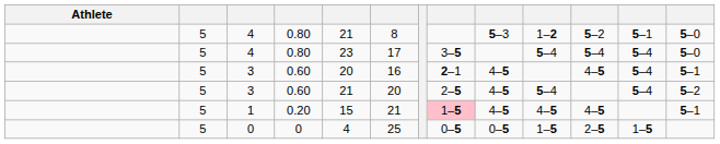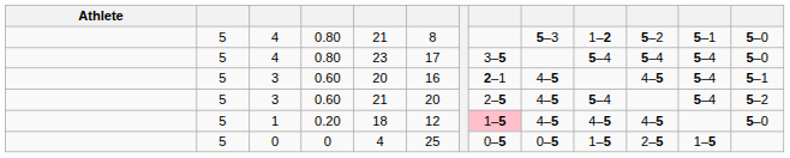1 | column 5: 15 -> 18
1 | column 6: 21 -> 12
1 | column 13: 5–1 -> 5–0
